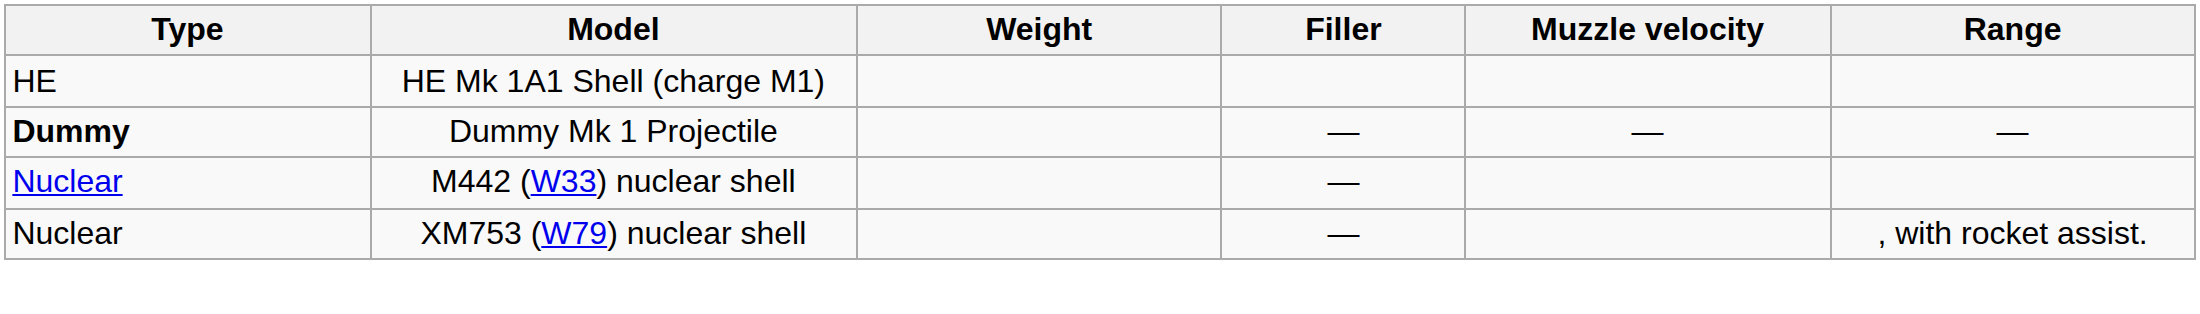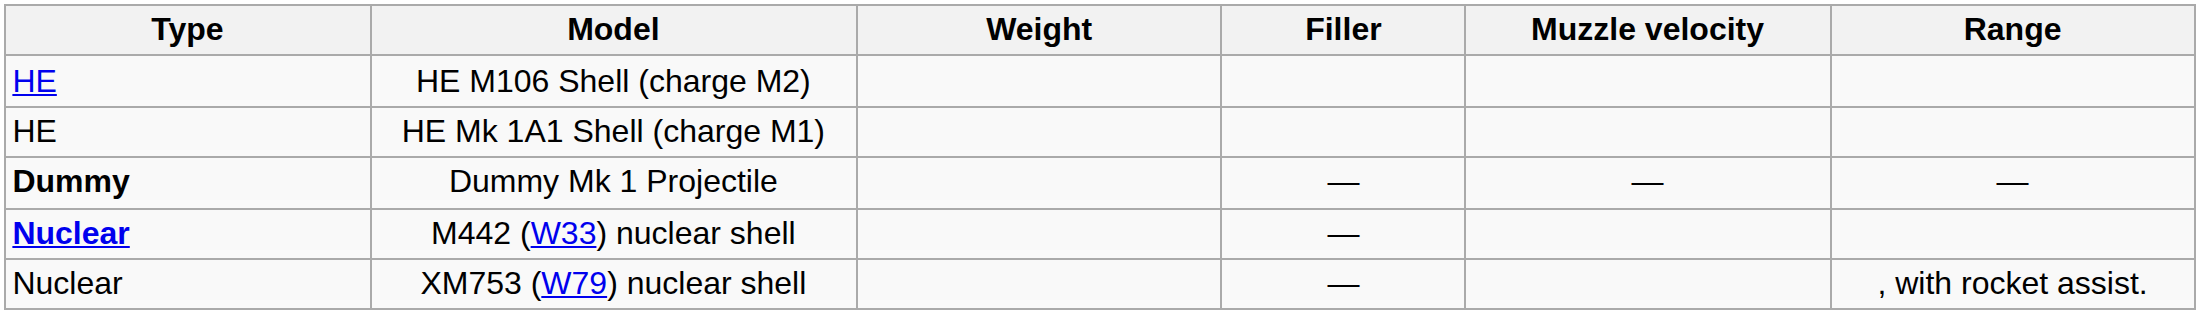+ row: HE | HE M106 Shell (charge M2)
M442 (W33) nuclear shell | Type: normal -> bold
